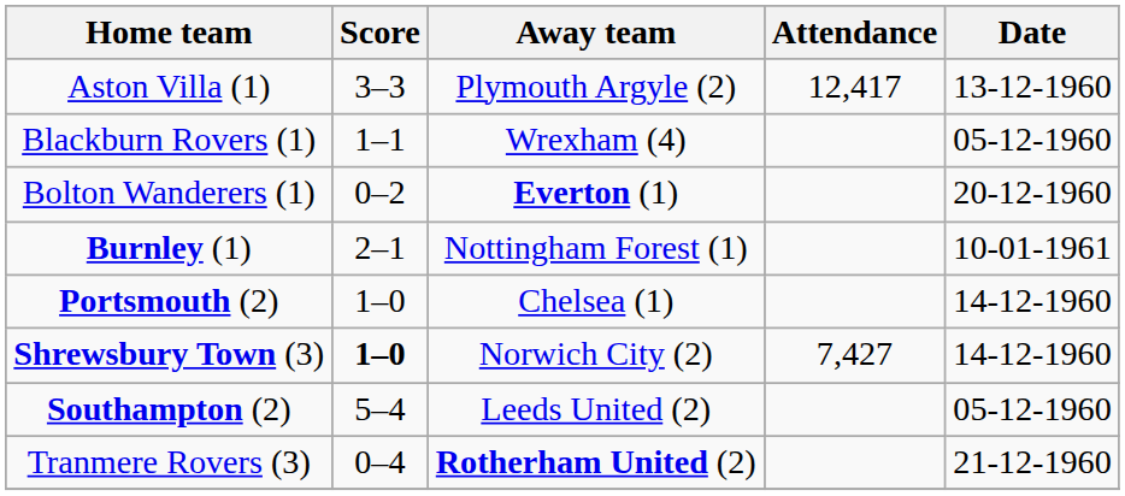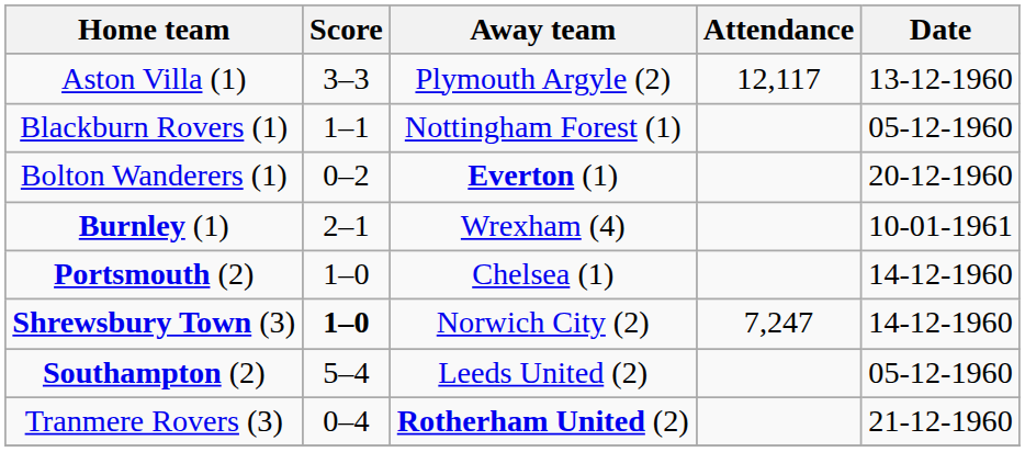Aston Villa (1) | Attendance: 12,417 -> 12,117
Blackburn Rovers (1) | Away team: Wrexham (4) -> Nottingham Forest (1)
Burnley (1) | Away team: Nottingham Forest (1) -> Wrexham (4)
Shrewsbury Town (3) | Attendance: 7,427 -> 7,247
